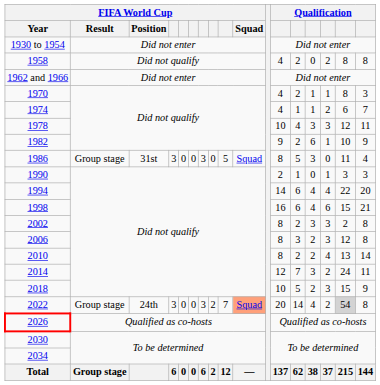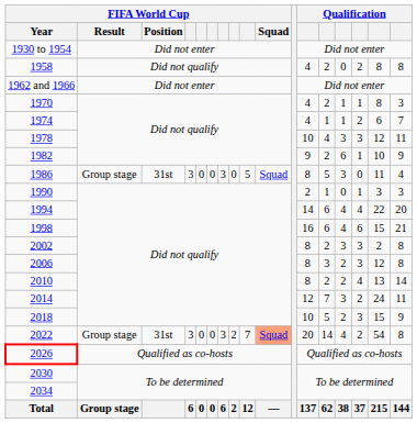2022 | FIFA World Cup / Position: 24th -> 31st
2022 | column 16: lightgrey background -> no background
